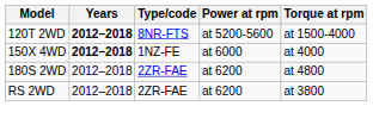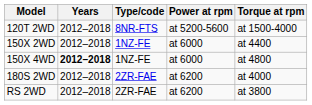120T 2WD | Years: bold -> normal
+ row: 150X 2WD | 2012–2018 | 1NZ-FE | at 6000 | at 4400
150X 4WD | Torque at rpm: at 4000 -> at 4800
180S 2WD | Torque at rpm: at 4800 -> at 4000
